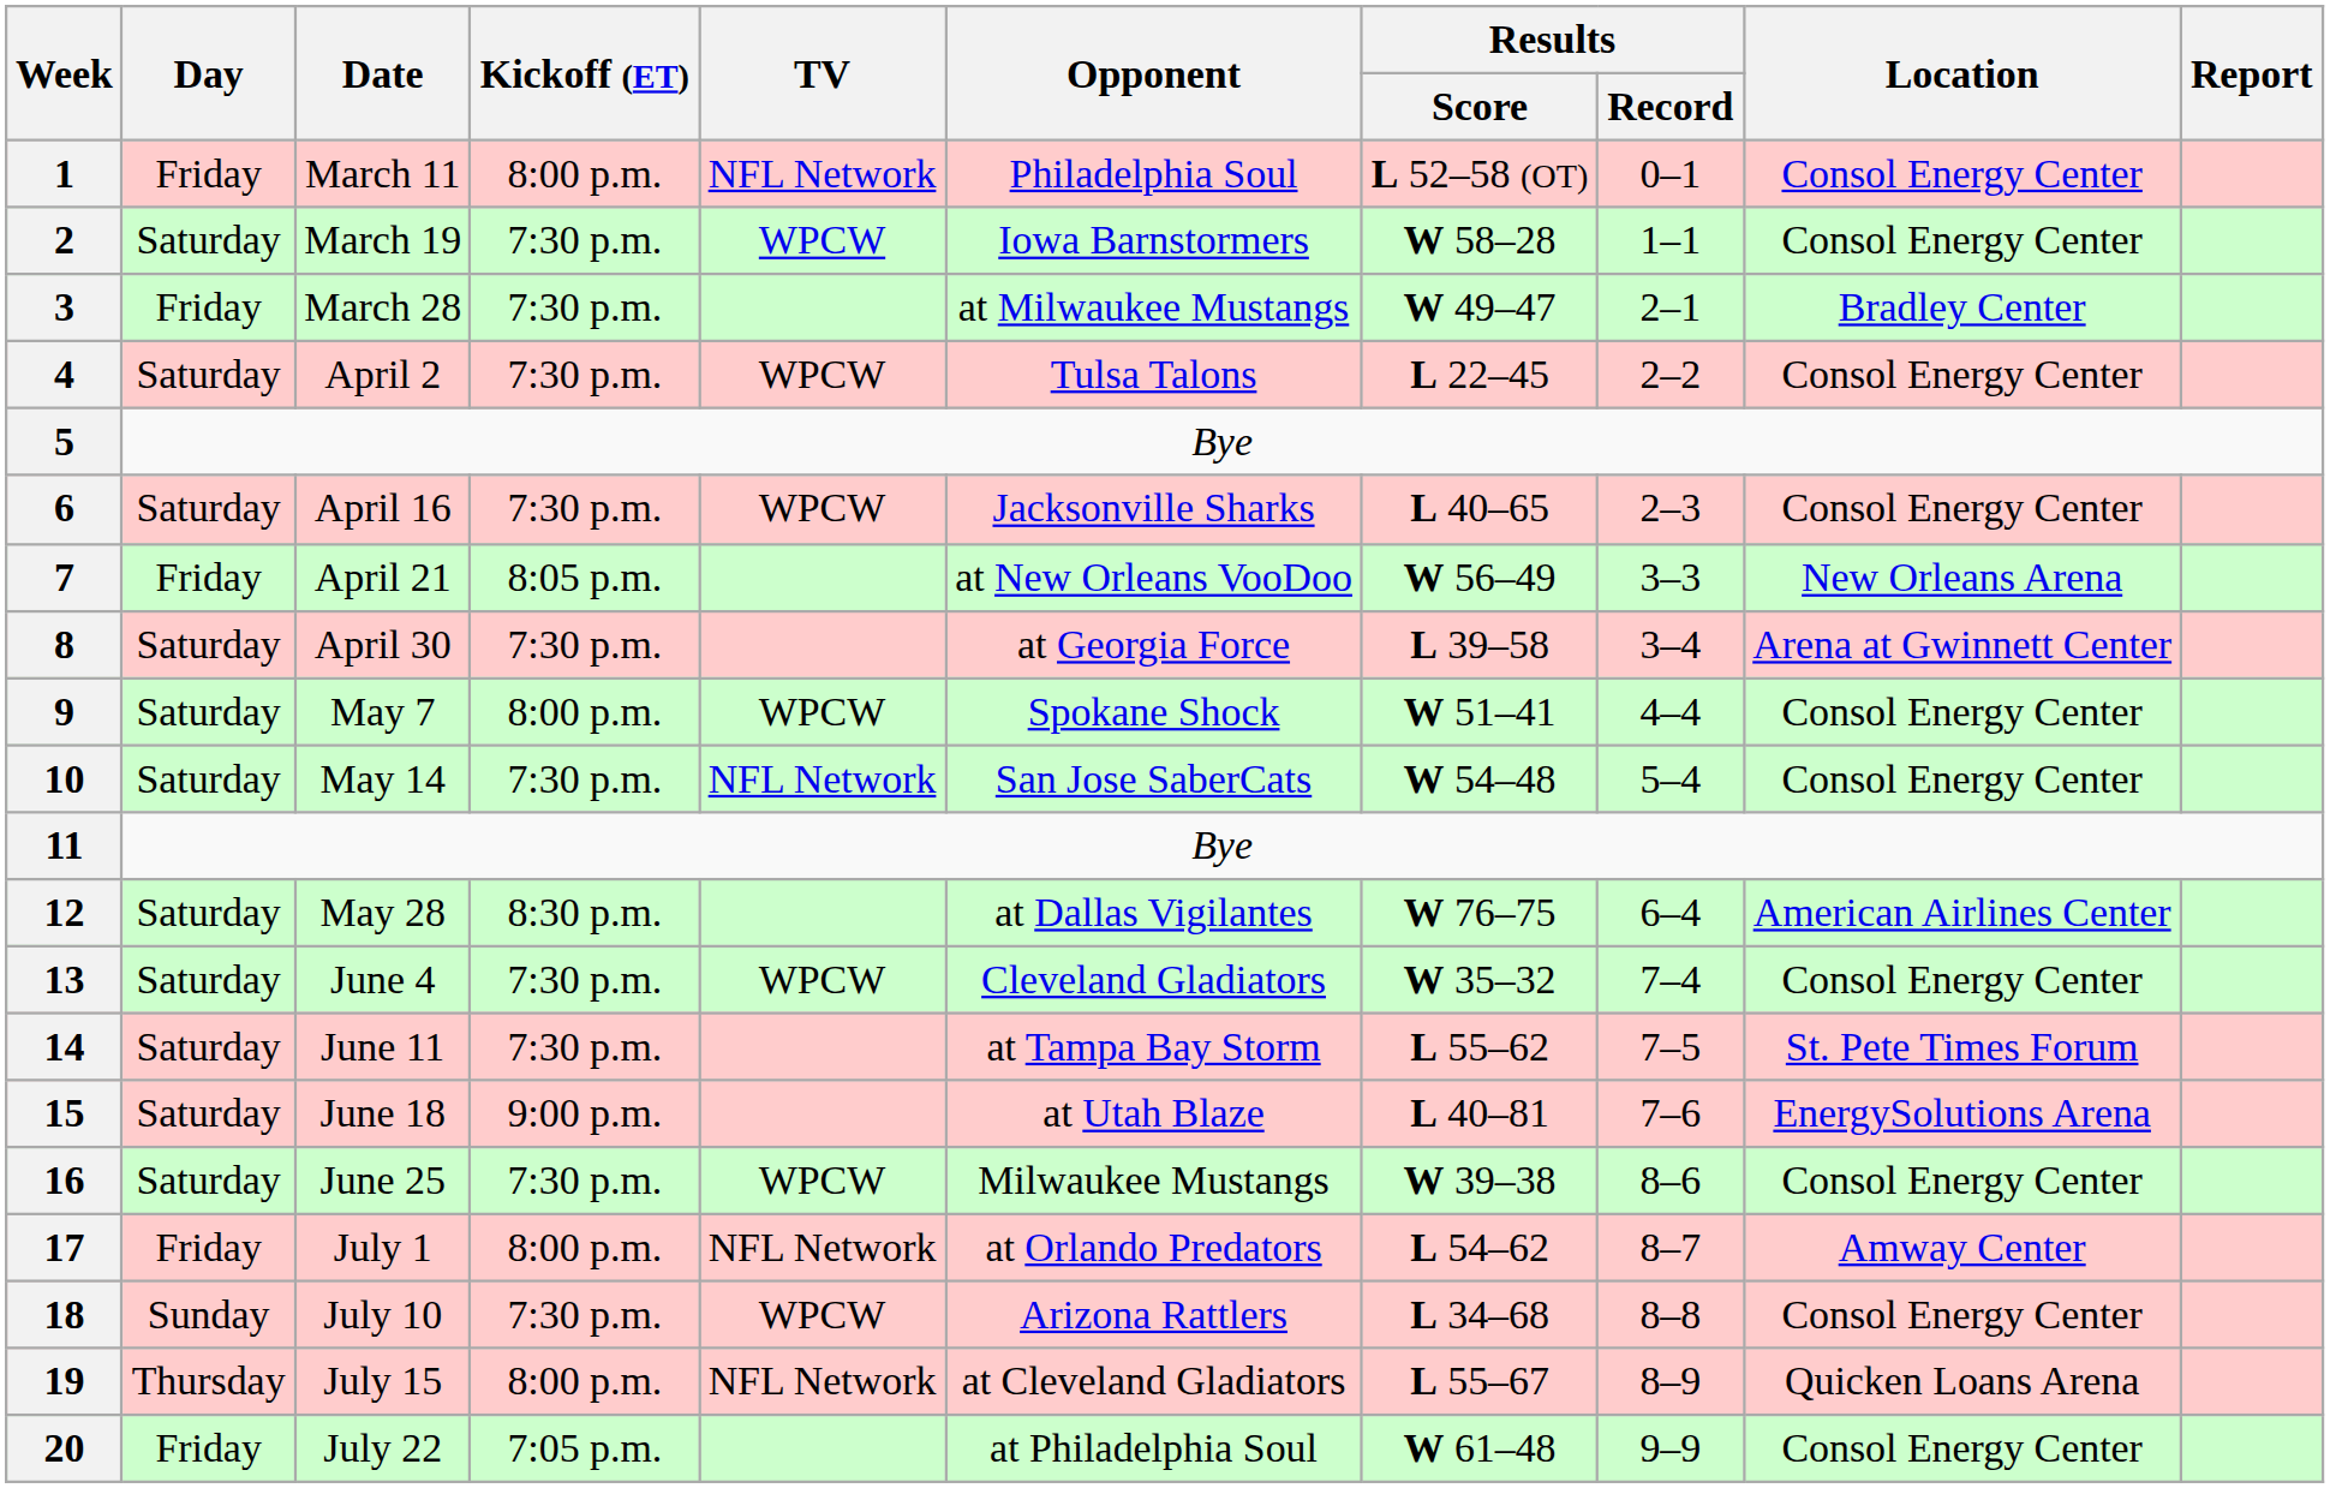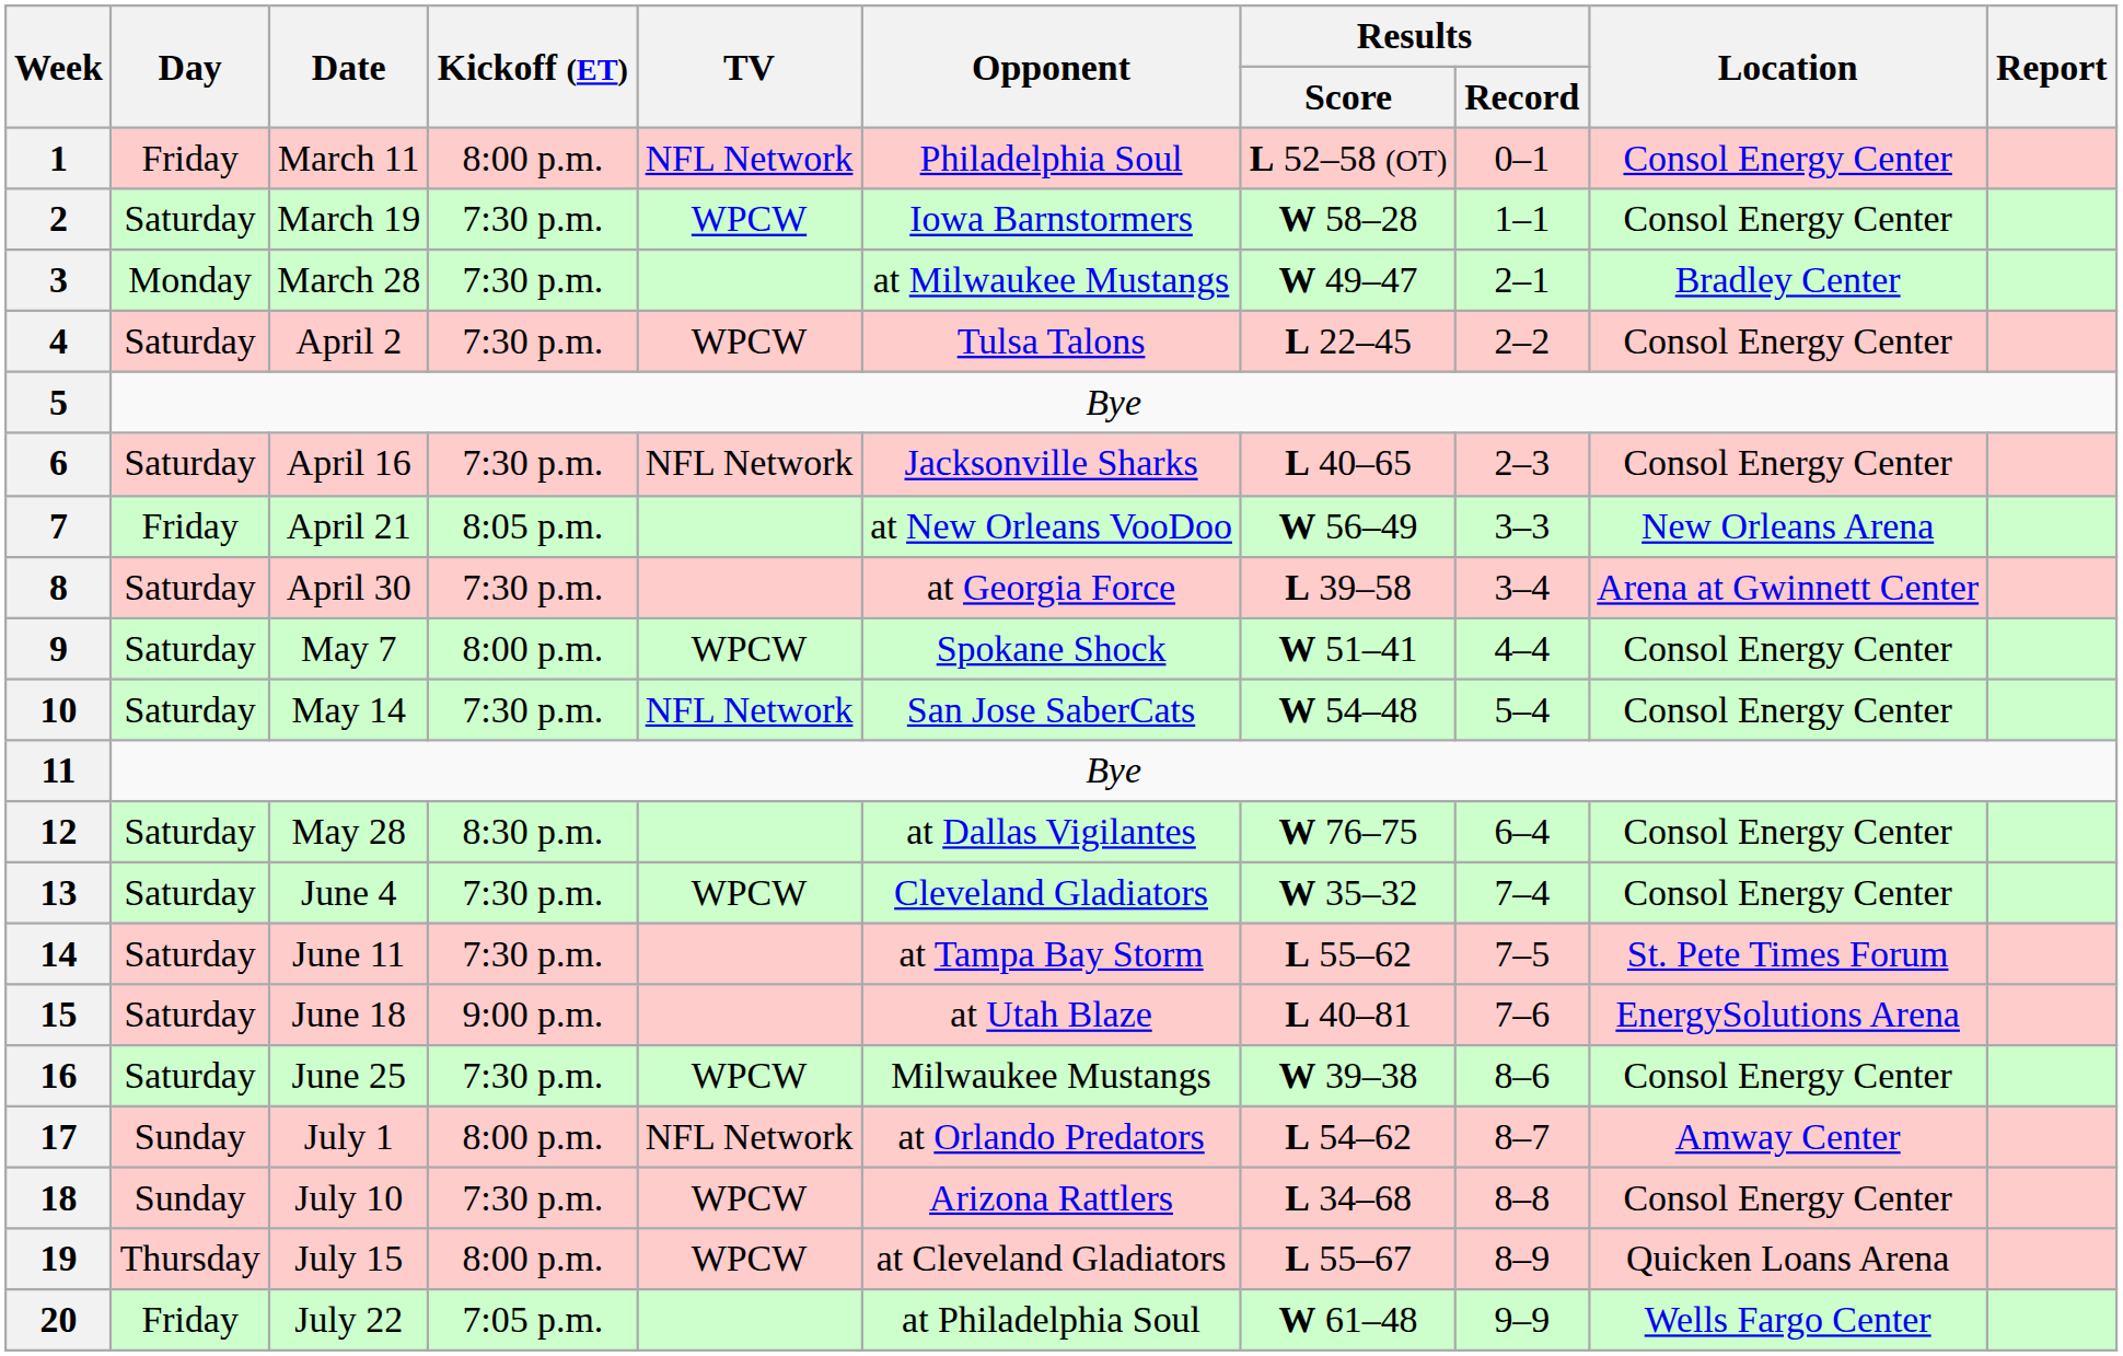3 | Day: Friday -> Monday
6 | TV: WPCW -> NFL Network
12 | Location: American Airlines Center -> Consol Energy Center
17 | Day: Friday -> Sunday
19 | TV: NFL Network -> WPCW
20 | Location: Consol Energy Center -> Wells Fargo Center
